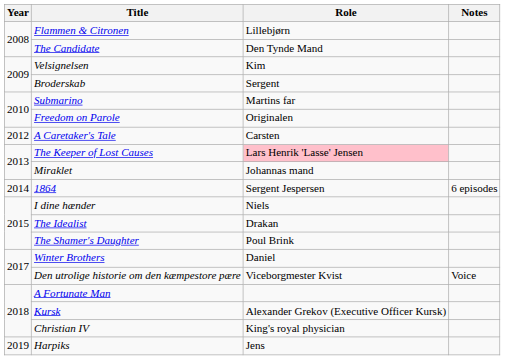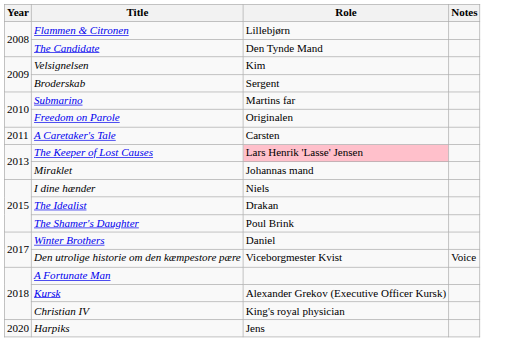A Caretaker's Tale | Year: 2012 -> 2011
- row: 2014 | 1864 | Sergent Jespersen | 6 episodes
Harpiks | Year: 2019 -> 2020
